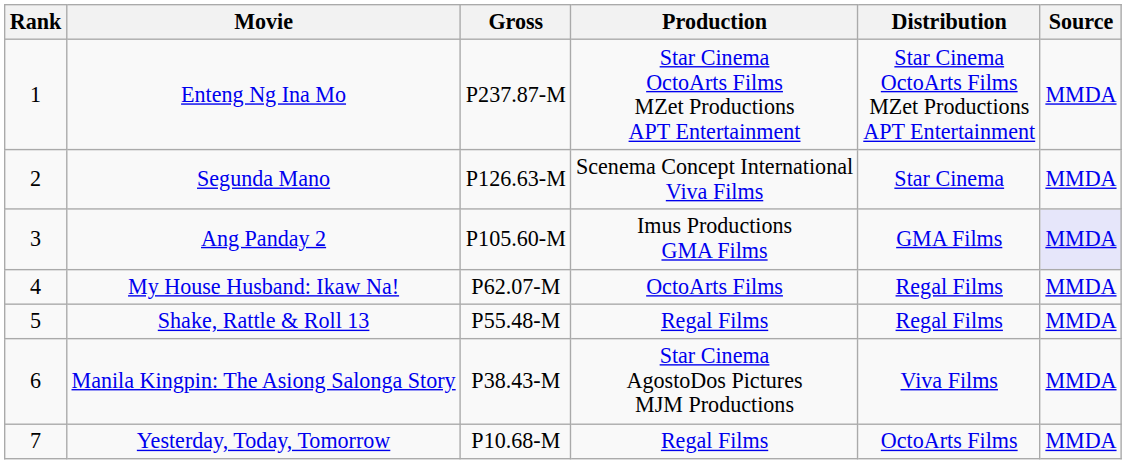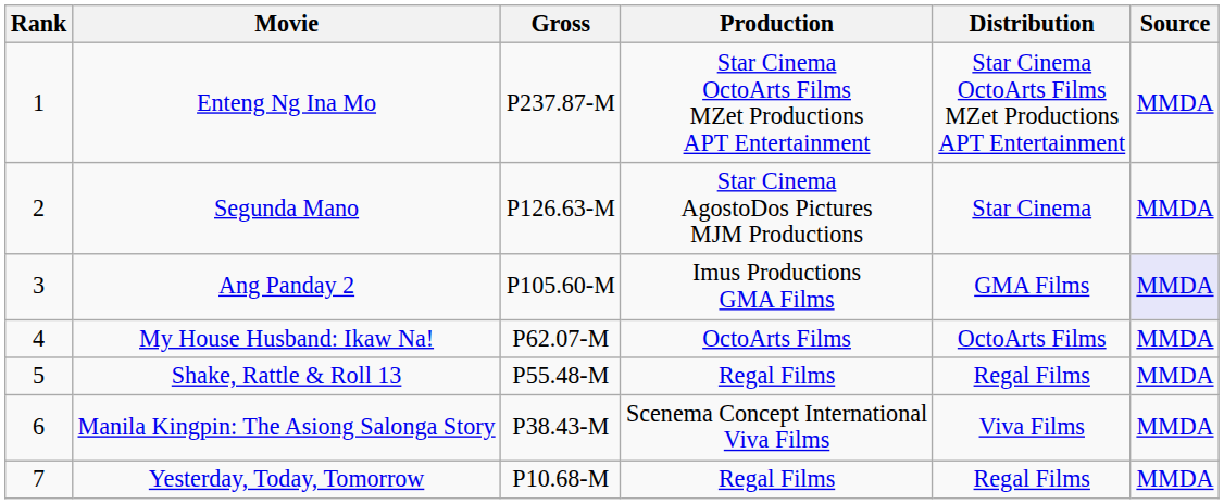Segunda Mano | Production: Scenema Concept International Viva Films -> Star Cinema AgostoDos Pictures MJM Productions
My House Husband: Ikaw Na! | Distribution: Regal Films -> OctoArts Films
Manila Kingpin: The Asiong Salonga Story | Production: Star Cinema AgostoDos Pictures MJM Productions -> Scenema Concept International Viva Films
Yesterday, Today, Tomorrow | Distribution: OctoArts Films -> Regal Films
